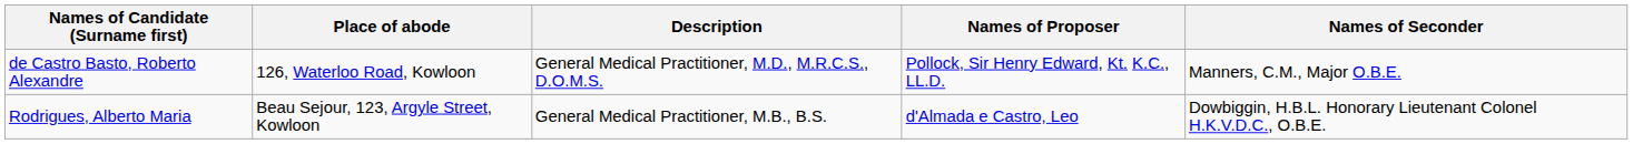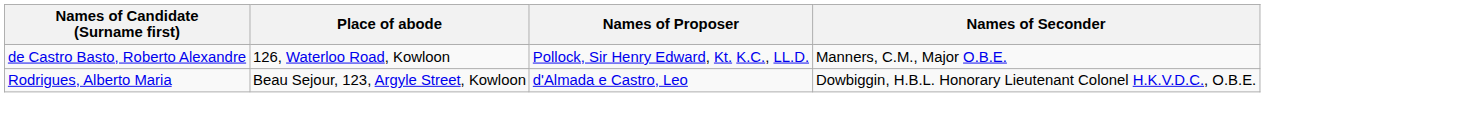- column: Description | General Medical Practitioner, M.D., M.R.C.S., D.O.M.S. | General Medical Practitioner, M.B., B.S.
